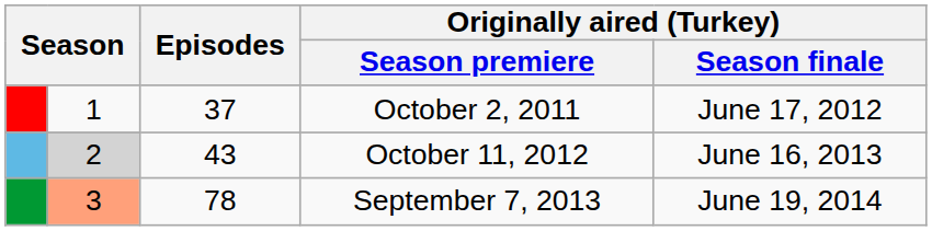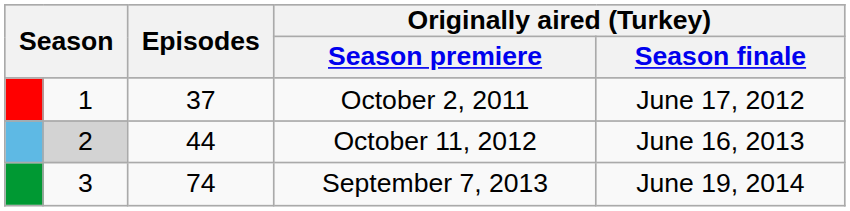October 11, 2012 | Episodes: 43 -> 44
September 7, 2013 | column 2: lightsalmon background -> no background
September 7, 2013 | Episodes: 78 -> 74
